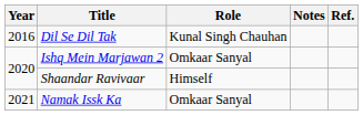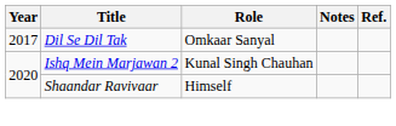Dil Se Dil Tak | Year: 2016 -> 2017
Dil Se Dil Tak | Role: Kunal Singh Chauhan -> Omkaar Sanyal
Ishq Mein Marjawan 2 | Role: Omkaar Sanyal -> Kunal Singh Chauhan
- row: 2021 | Namak Issk Ka | Omkaar Sanyal
